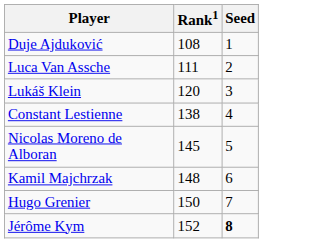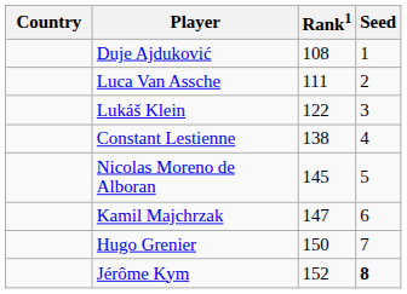+ column: Country
Lukáš Klein | Rank1: 120 -> 122
Kamil Majchrzak | Rank1: 148 -> 147
